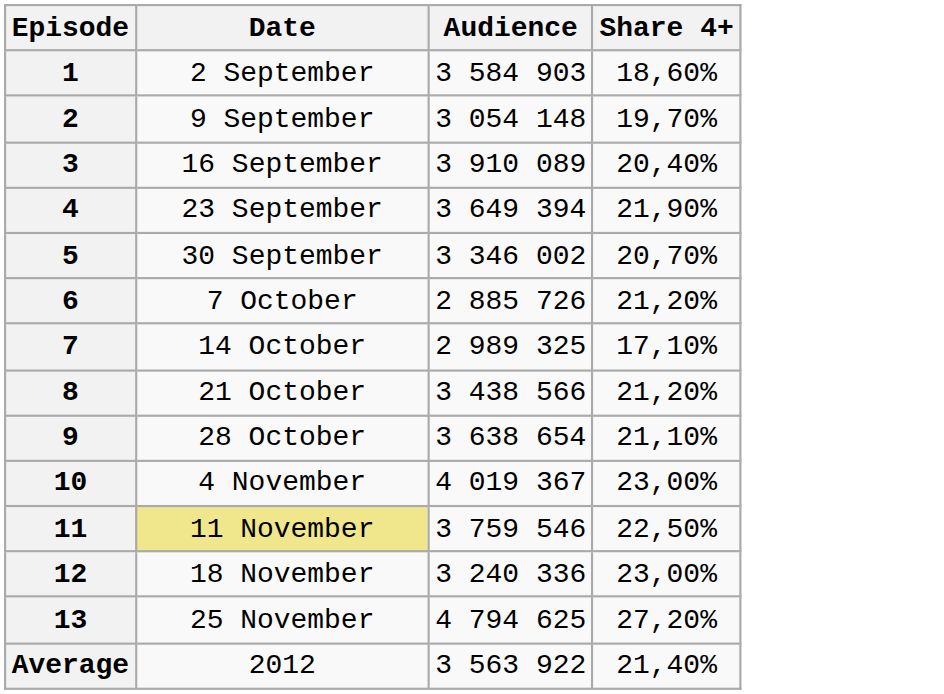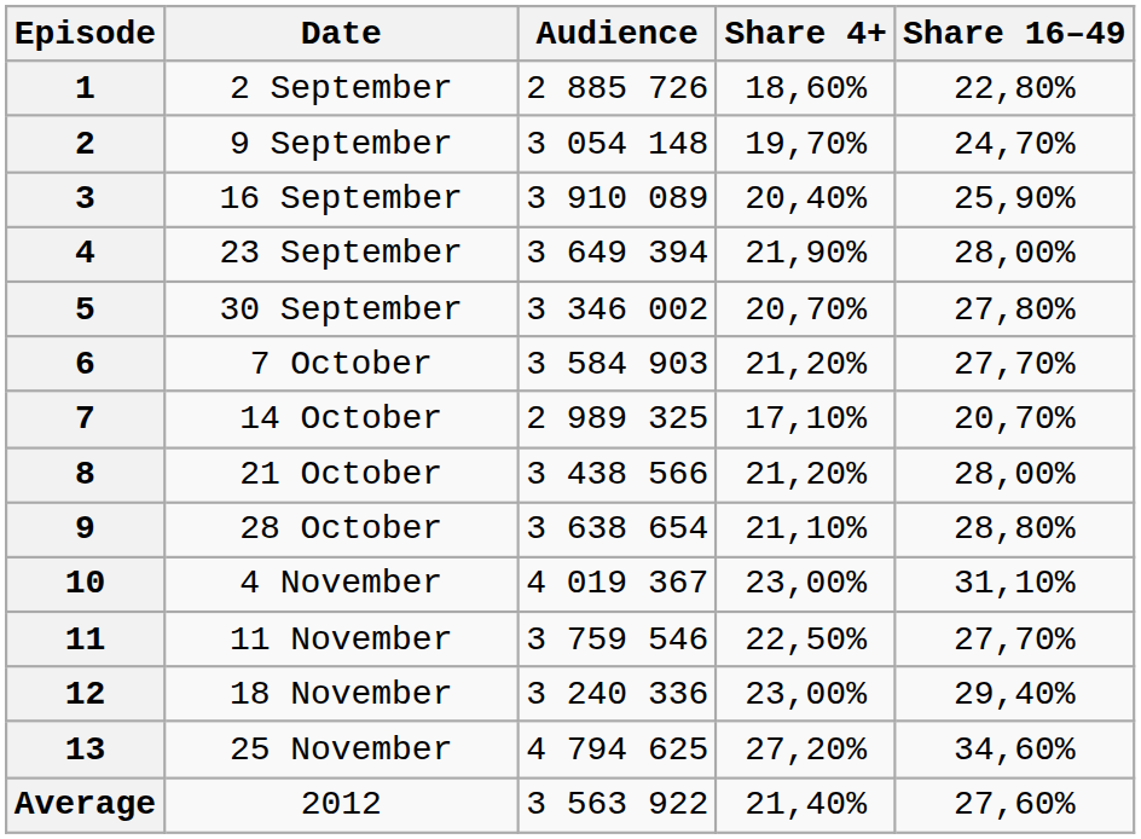+ column: Share 16–49 | 22,80% | 24,70% | 25,90% | 28,00% | 27,80% | 27,70% | 20,70% | 28,00% | 28,80% | 31,10% | 27,70% | 29,40% | 34,60% | 27,60%
1 | Audience: 3 584 903 -> 2 885 726
6 | Audience: 2 885 726 -> 3 584 903
11 | Date: khaki background -> no background
